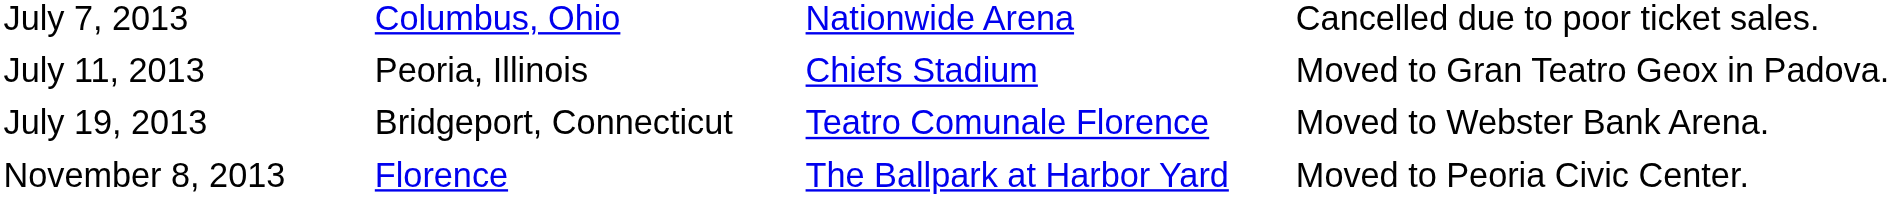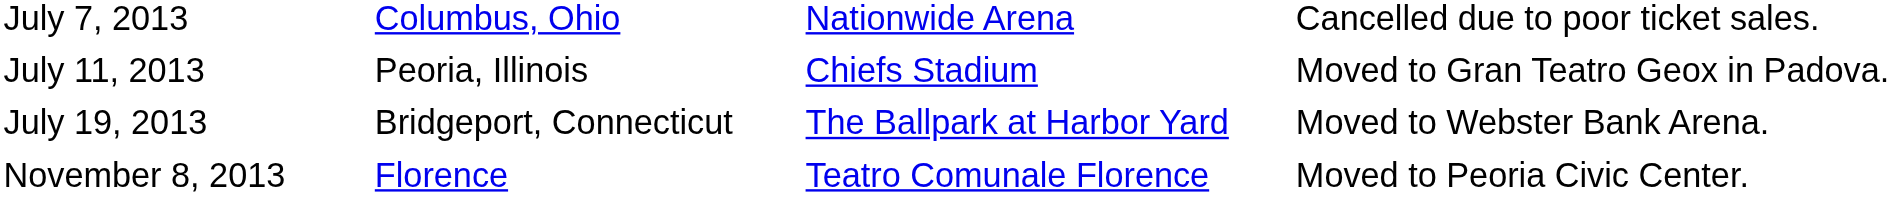July 19, 2013 | column 3: Teatro Comunale Florence -> The Ballpark at Harbor Yard
November 8, 2013 | column 3: The Ballpark at Harbor Yard -> Teatro Comunale Florence
